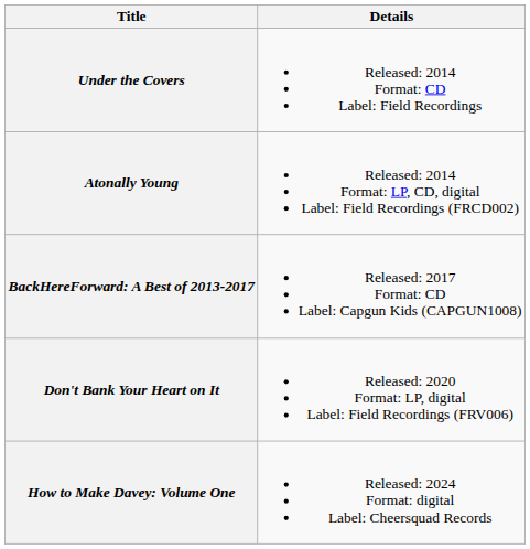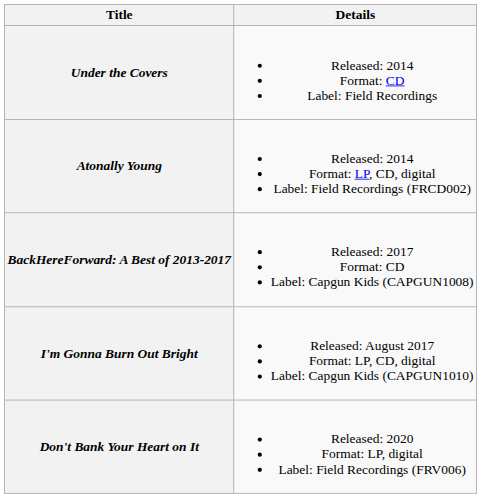+ row: I'm Gonna Burn Out Bright | Released: August 2017 Format: LP, CD, digital Label: Capgun Kids (CAPGUN1010)
- row: How to Make Davey: Volume One | Released: 2024 Format: digital Label: Cheersquad Records
